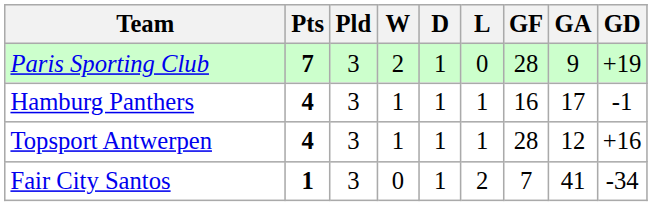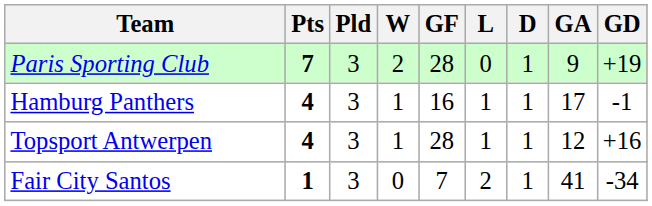columns swapped: D <-> GF
